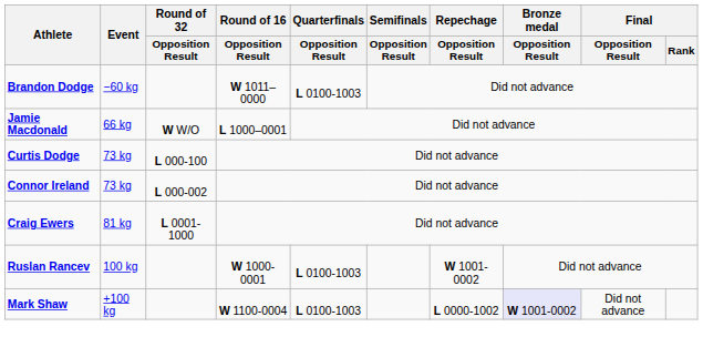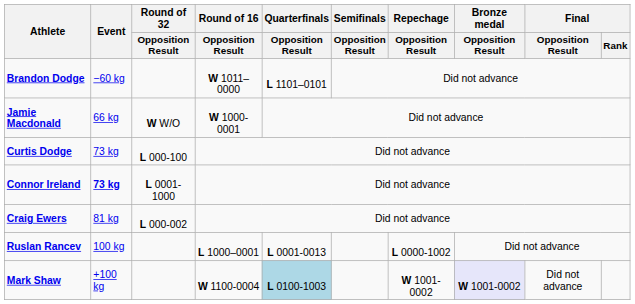Brandon Dodge | Quarterfinals / Opposition Result: L 0100-1003 -> L 1101–0101
Jamie Macdonald | Round of 16 / Opposition Result: L 1000–0001 -> W 1000-0001
Connor Ireland | Event: normal -> bold
Connor Ireland | Round of 32 / Opposition Result: L 000-002 -> L 0001-1000
Craig Ewers | Round of 32 / Opposition Result: L 0001-1000 -> L 000-002
Ruslan Rancev | Round of 16 / Opposition Result: W 1000-0001 -> L 1000–0001
Ruslan Rancev | Quarterfinals / Opposition Result: L 0100-1003 -> L 0001-0013
Ruslan Rancev | Repechage / Opposition Result: W 1001-0002 -> L 0000-1002
Mark Shaw | Quarterfinals / Opposition Result: no background -> lightblue background
Mark Shaw | Repechage / Opposition Result: L 0000-1002 -> W 1001-0002
